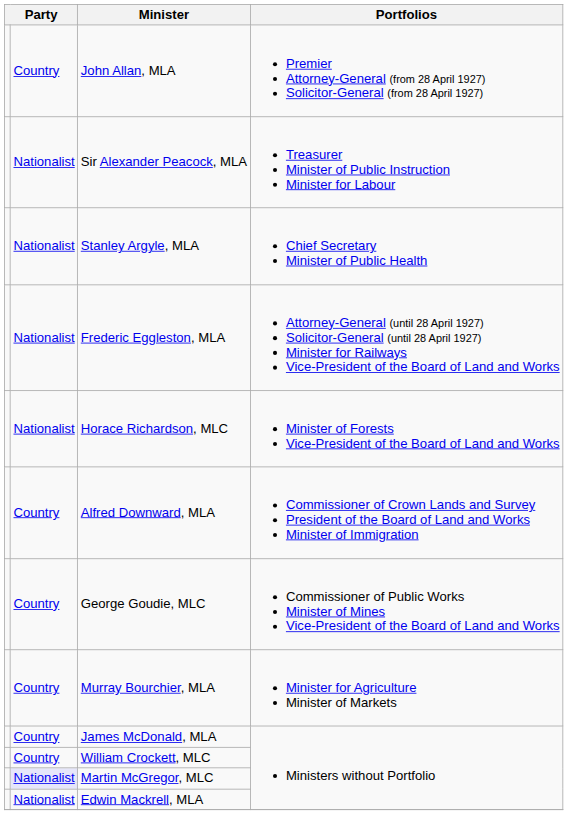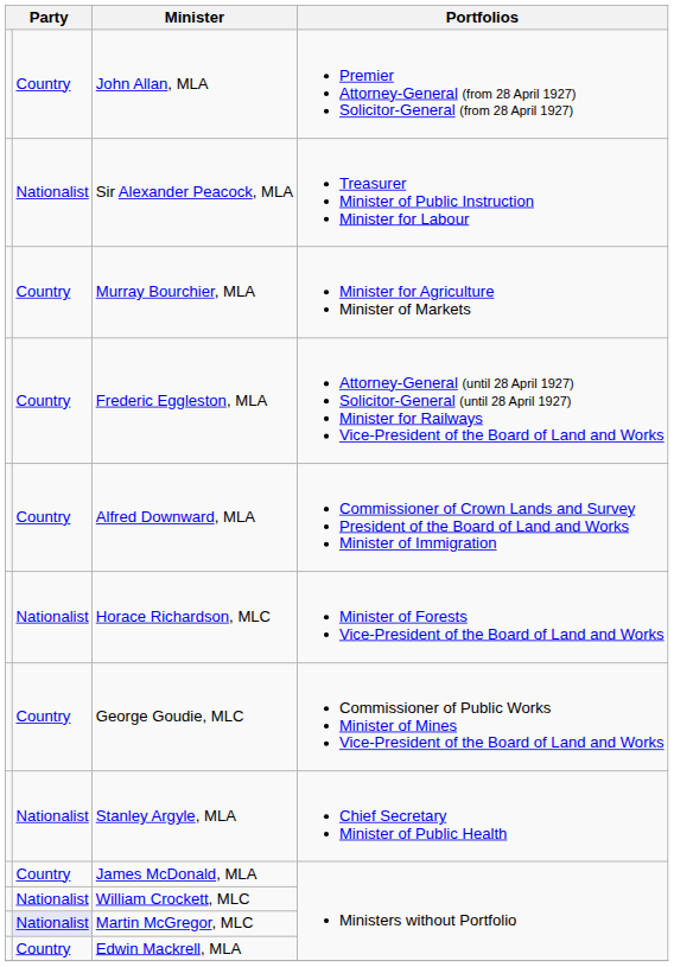rows swapped: Stanley Argyle, MLA <-> Murray Bourchier, MLA
Frederic Eggleston, MLA | column 2: Nationalist -> Country
rows swapped: Alfred Downward, MLA <-> Horace Richardson, MLC
William Crockett, MLC | column 2: Country -> Nationalist
Edwin Mackrell, MLA | column 2: Nationalist -> Country
